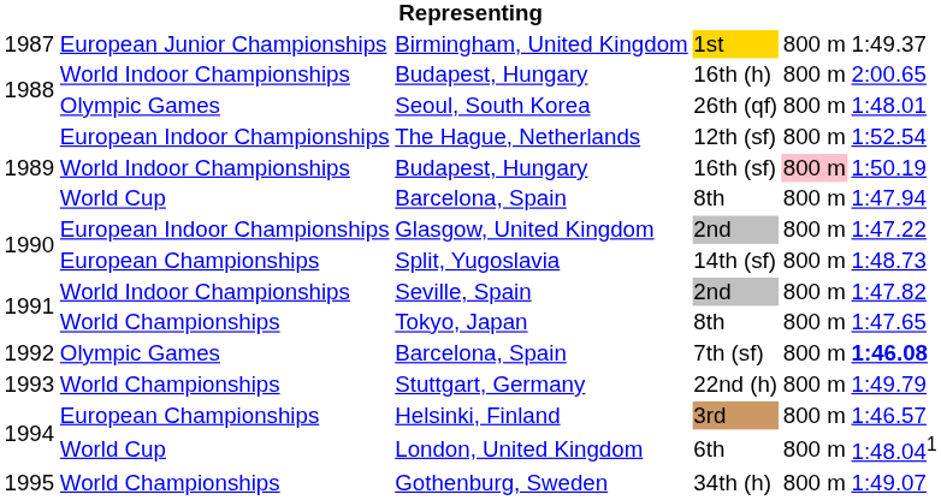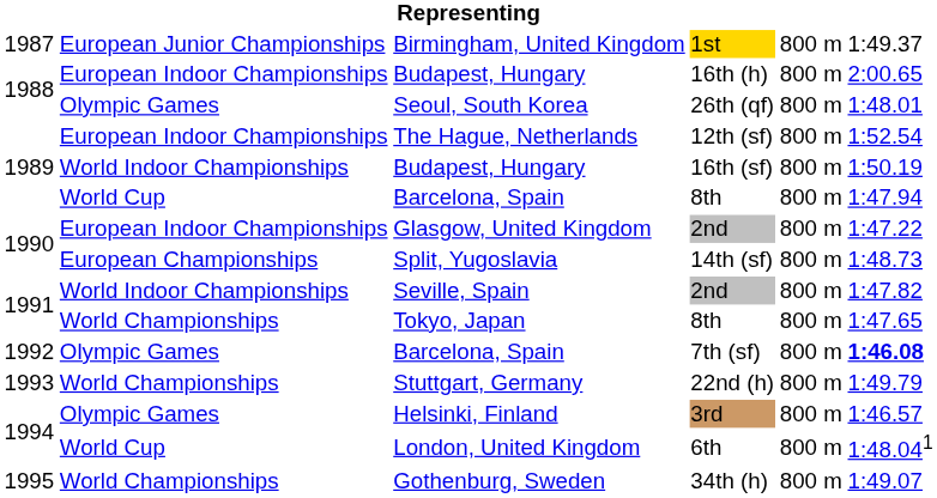Budapest, Hungary / 16th (h) | column 2: World Indoor Championships -> European Indoor Championships
Budapest, Hungary / 16th (sf) | column 5: pink background -> no background
Helsinki, Finland | column 2: European Championships -> Olympic Games
